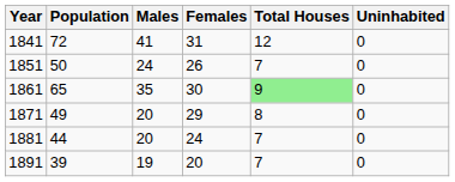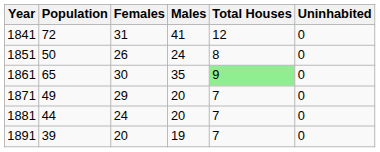columns swapped: Males <-> Females
1851 | Total Houses: 7 -> 8
1871 | Total Houses: 8 -> 7
